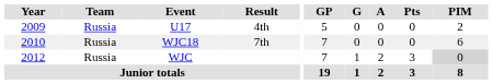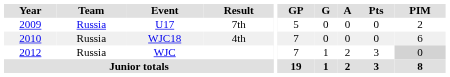U17 | Result: 4th -> 7th
WJC18 | Result: 7th -> 4th
